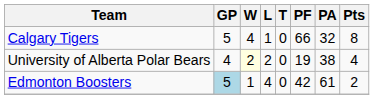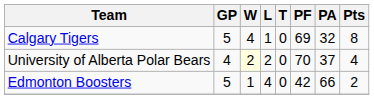Calgary Tigers | PF: 66 -> 69
University of Alberta Polar Bears | PF: 19 -> 70
University of Alberta Polar Bears | PA: 38 -> 37
Edmonton Boosters | GP: lightblue background -> no background
Edmonton Boosters | PA: 61 -> 66
